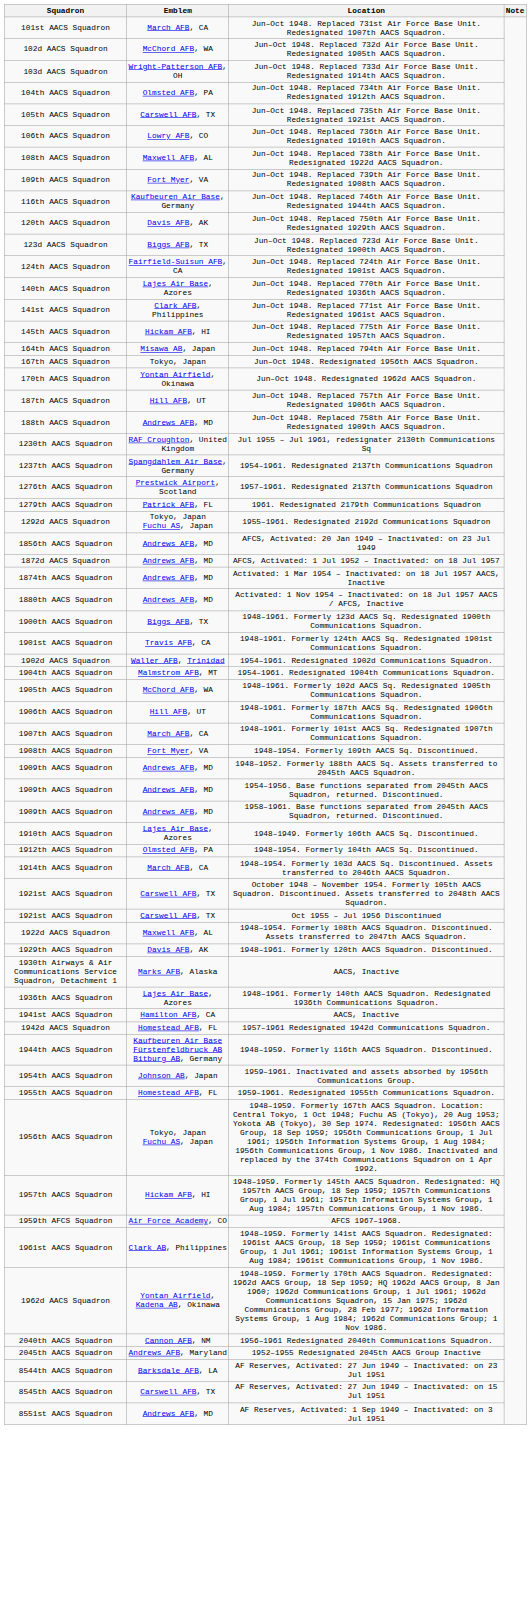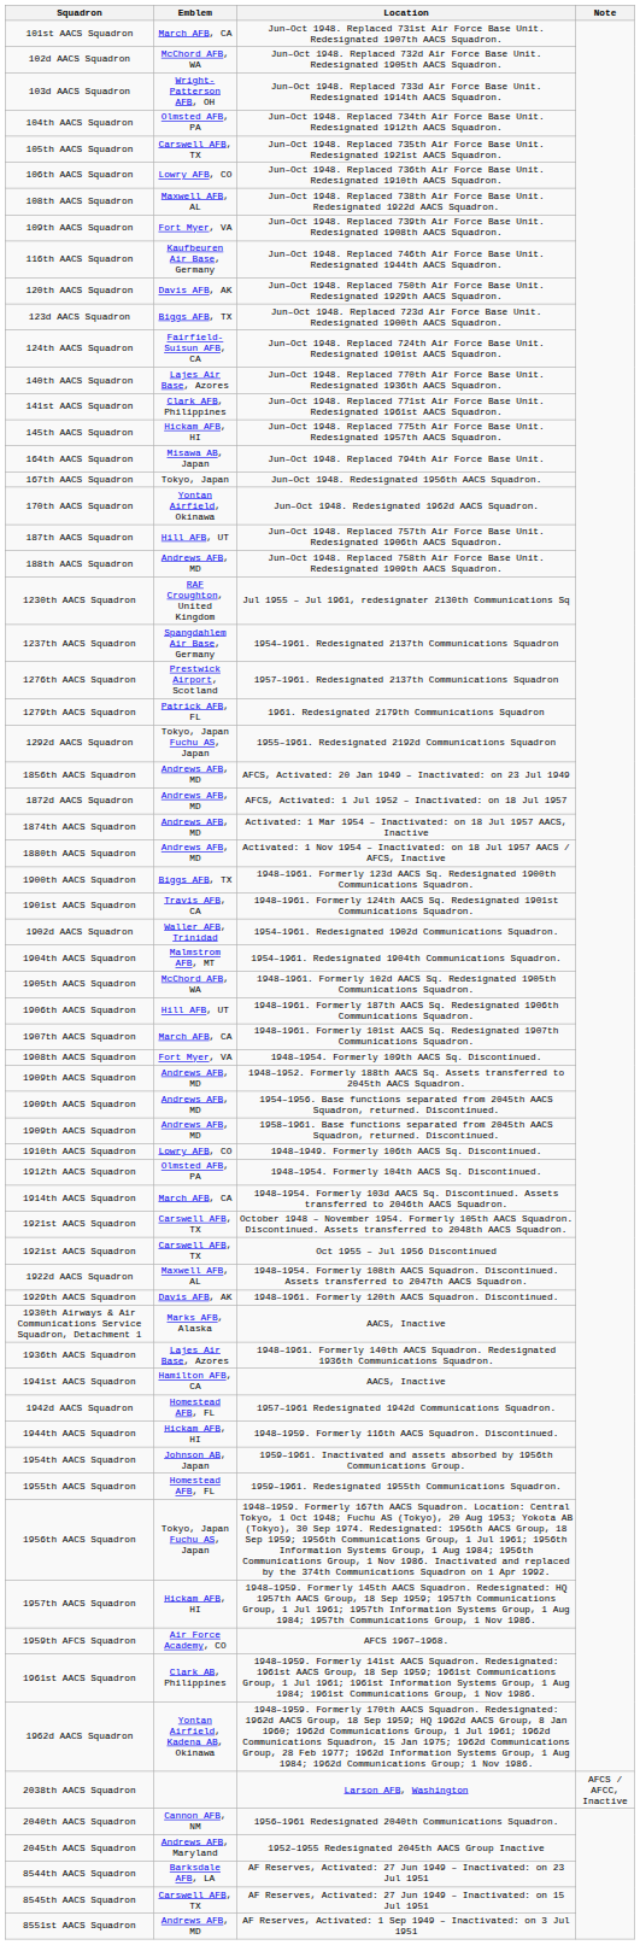1948–1949. Formerly 106th AACS Sq. Discontinued. | Emblem: Lajes Air Base, Azores -> Lowry AFB, CO
1948–1959. Formerly 116th AACS Squadron. Discontinued. | Emblem: Kaufbeuren Air Base Fürstenfeldbruck AB Bitburg AB, Germany -> Hickam AFB, HI
+ row: 2038th AACS Squadron | Larson AFB, Washington | AFCS / AFCC, Inactive
